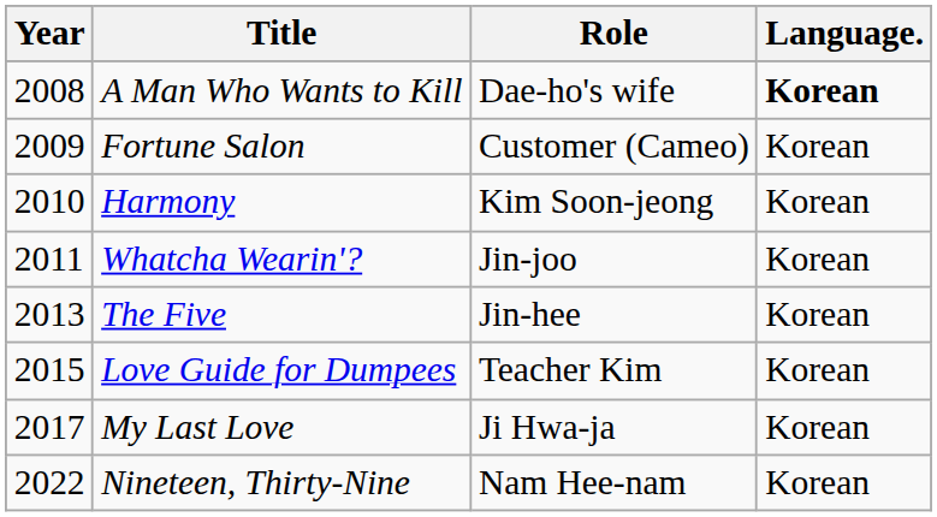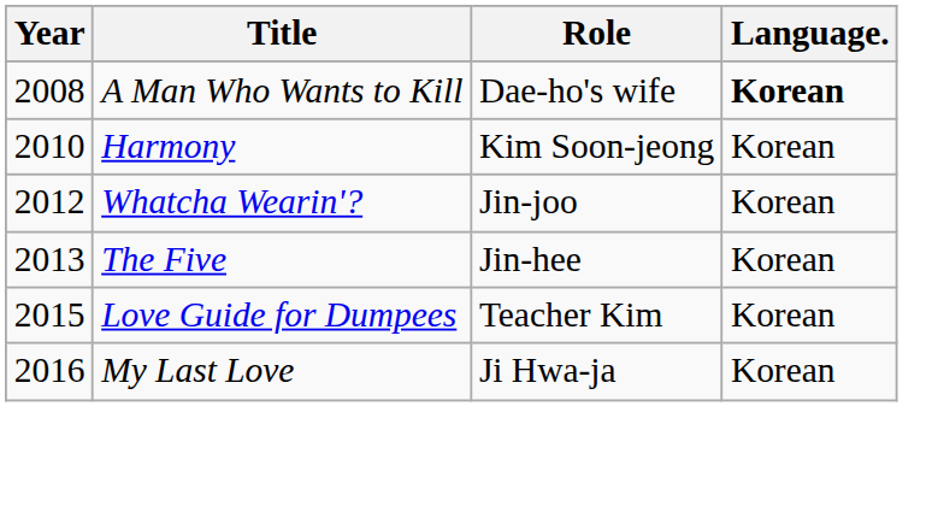- row: 2009 | Fortune Salon | Customer (Cameo) | Korean
Whatcha Wearin'? | Year: 2011 -> 2012
My Last Love | Year: 2017 -> 2016
- row: 2022 | Nineteen, Thirty-Nine | Nam Hee-nam | Korean
